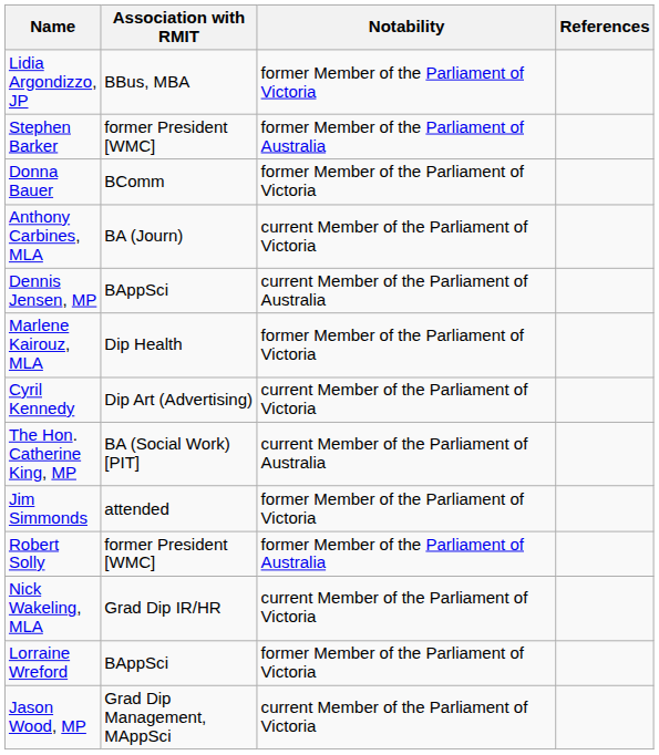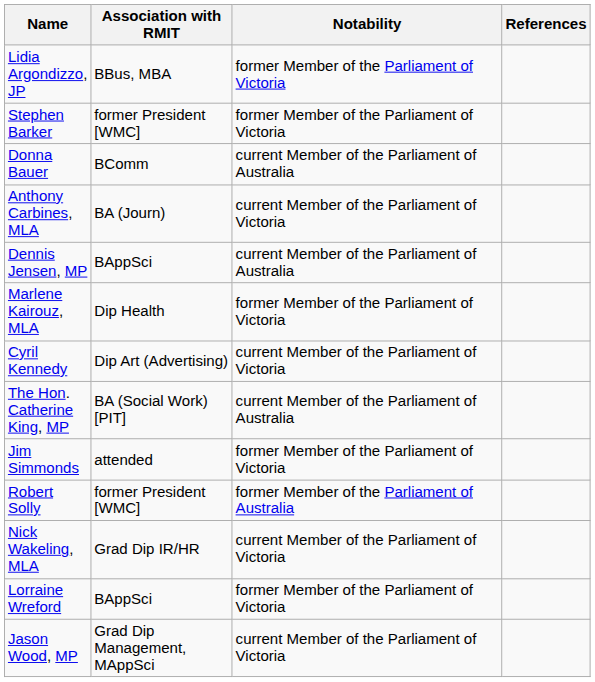Stephen Barker | Notability: former Member of the Parliament of Australia -> former Member of the Parliament of Victoria
Donna Bauer | Notability: former Member of the Parliament of Victoria -> current Member of the Parliament of Australia
